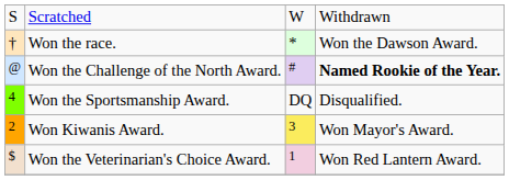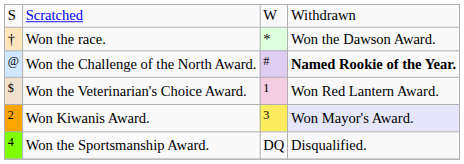rows swapped: Won the Veterinarian's Choice Award. <-> Won the Sportsmanship Award.
Won Kiwanis Award. | column 4: no background -> lavender background
